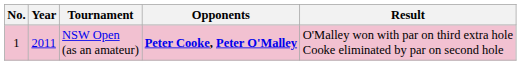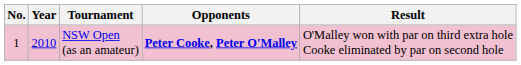NSW Open (as an amateur) | Year: 2011 -> 2010
